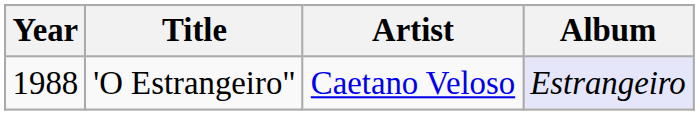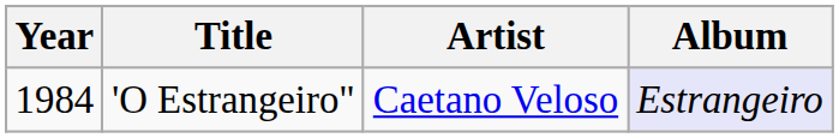'O Estrangeiro" | Year: 1988 -> 1984
